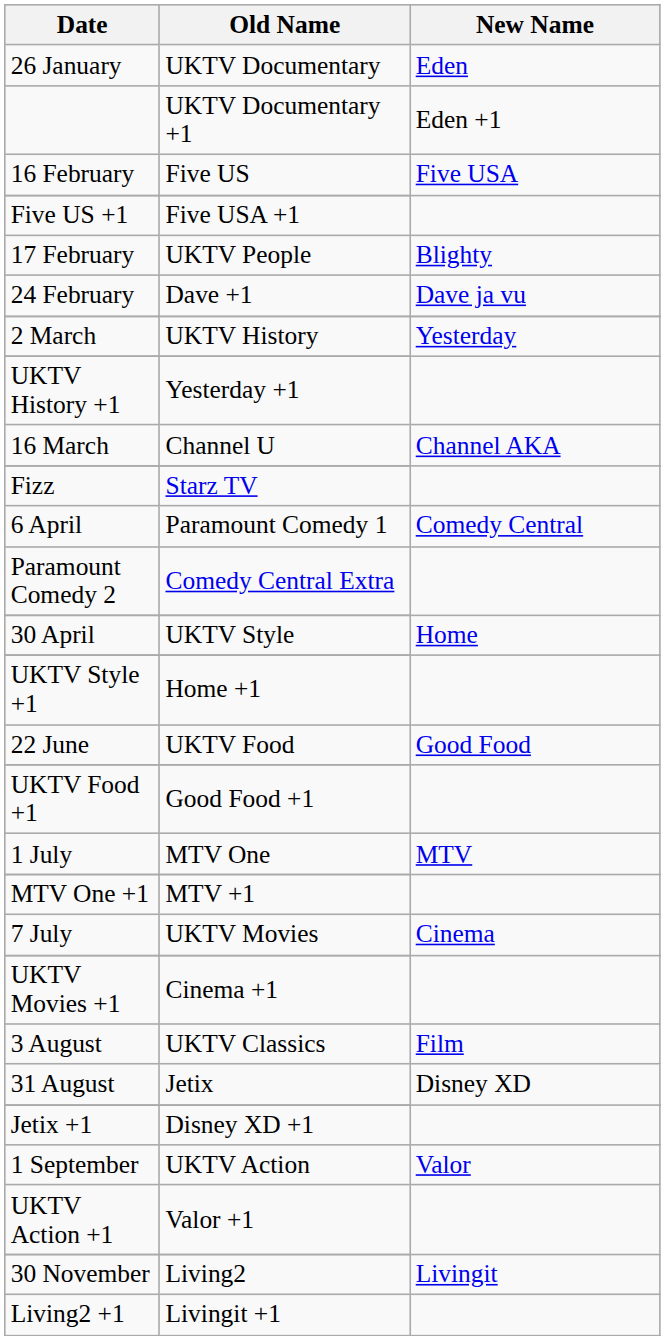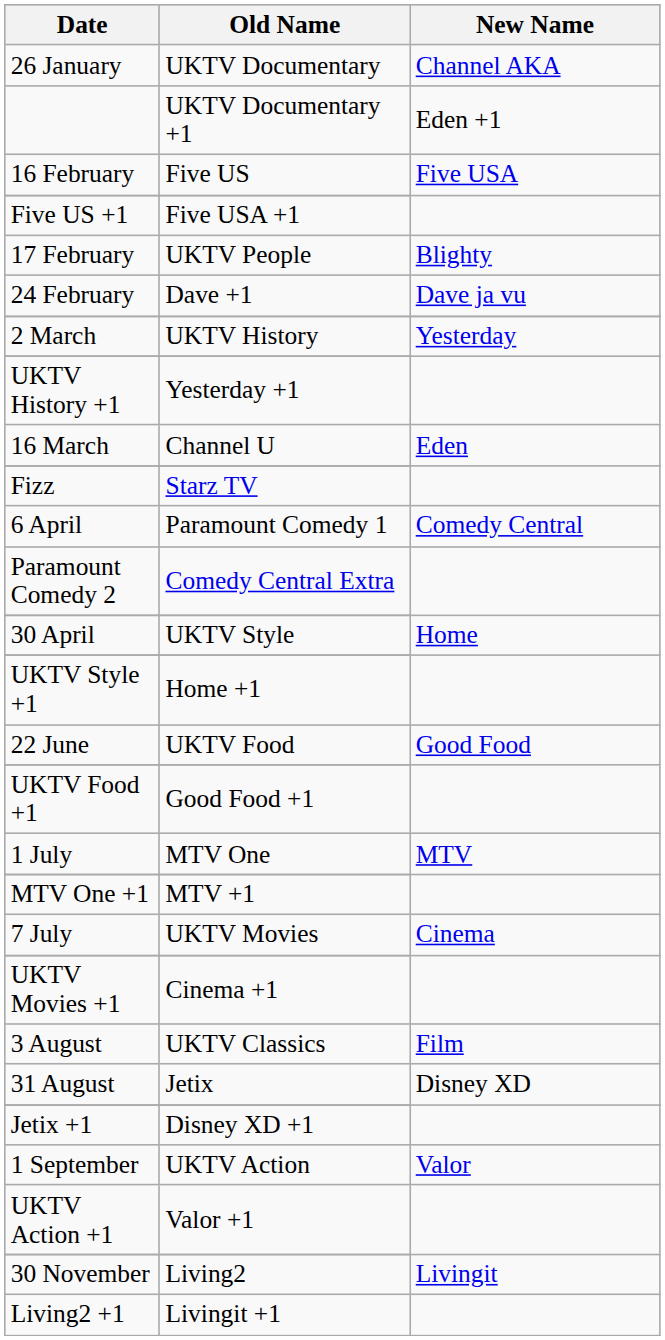26 January | New Name: Eden -> Channel AKA
16 March | New Name: Channel AKA -> Eden
